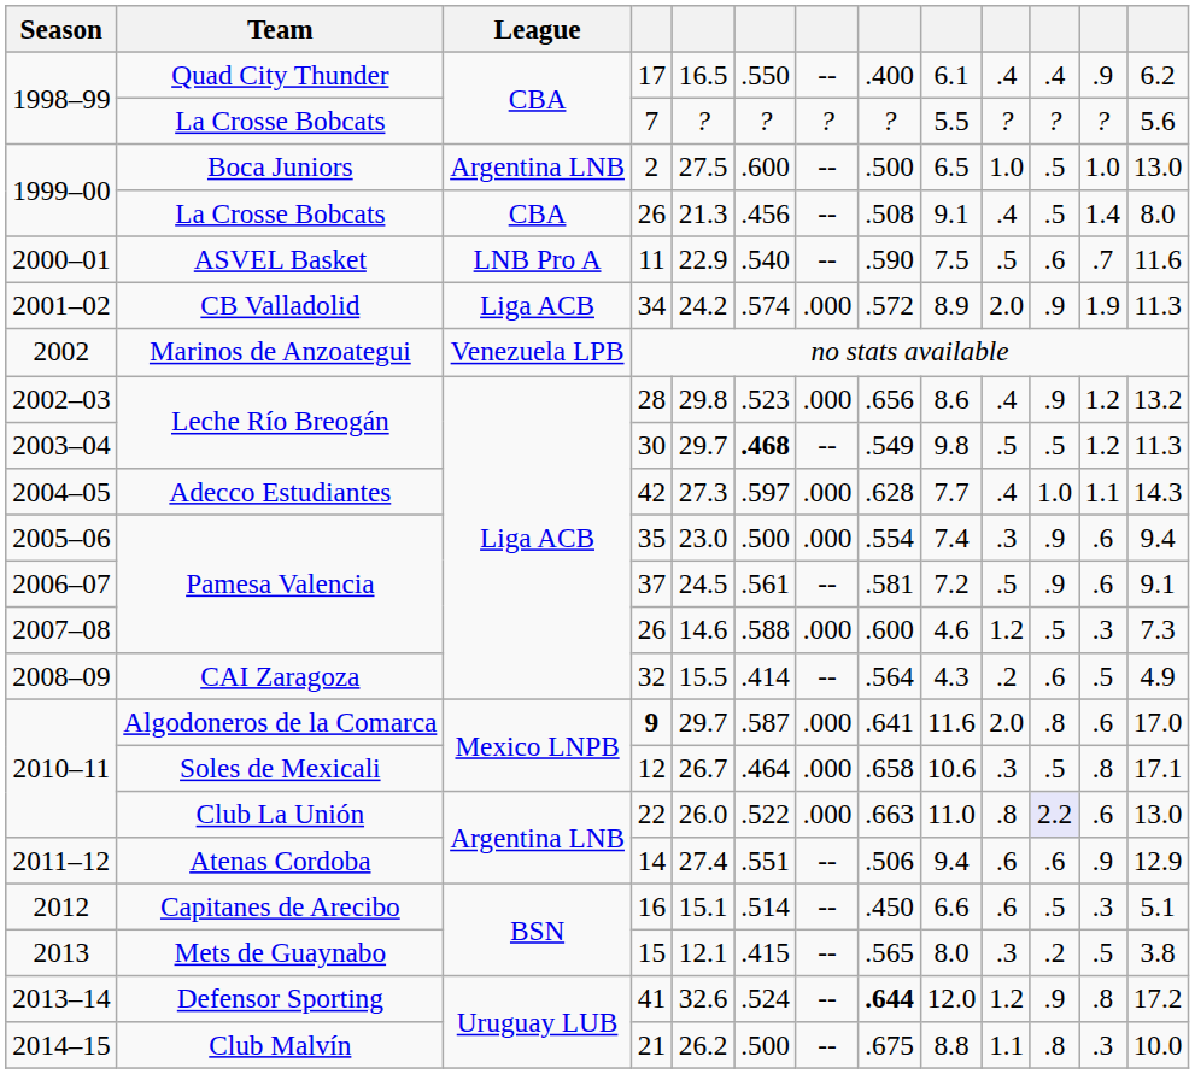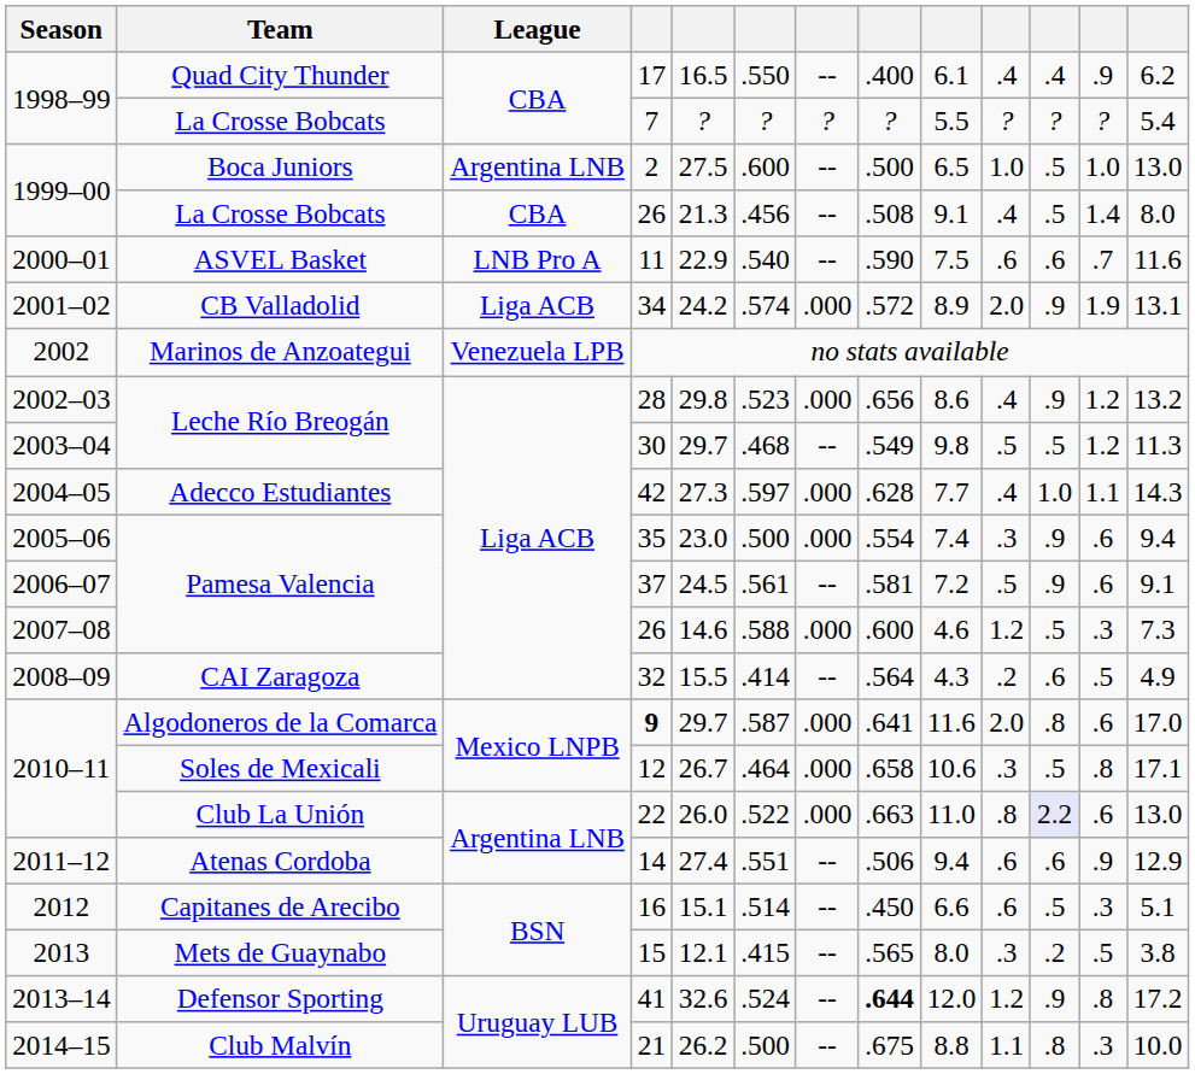1998–99 / La Crosse Bobcats | column 13: 5.6 -> 5.4
2000–01 | column 10: .5 -> .6
2001–02 | column 13: 11.3 -> 13.1
2003–04 | column 6: bold -> normal
